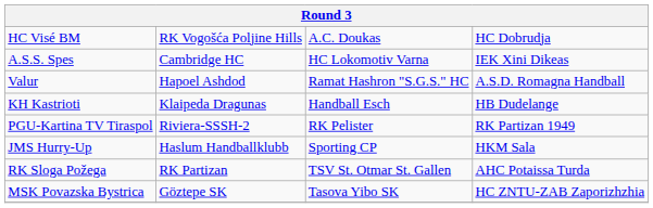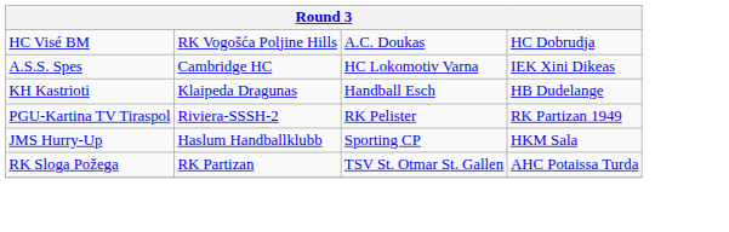- row: Valur | Hapoel Ashdod | Ramat Hashron "S.G.S." HC | A.S.D. Romagna Handball
- row: MSK Povazska Bystrica | Göztepe SK | Tasova Yibo SK | HC ZNTU-ZAB Zaporizhzhia
